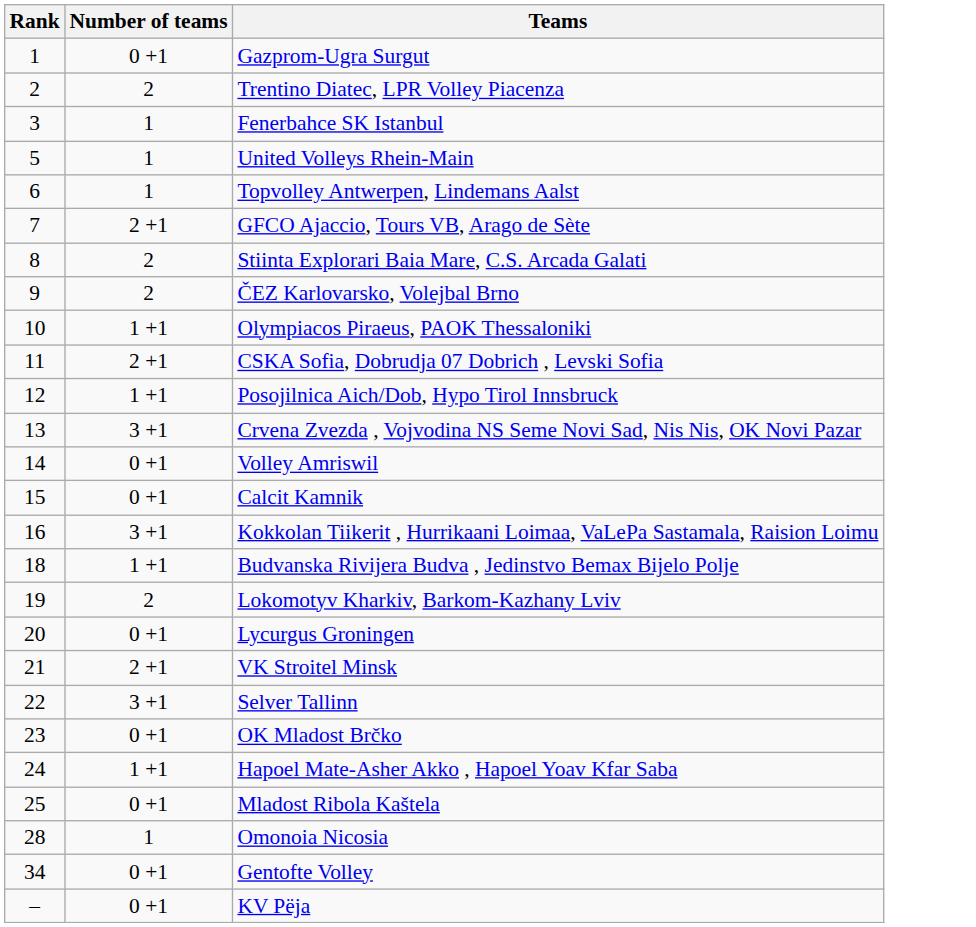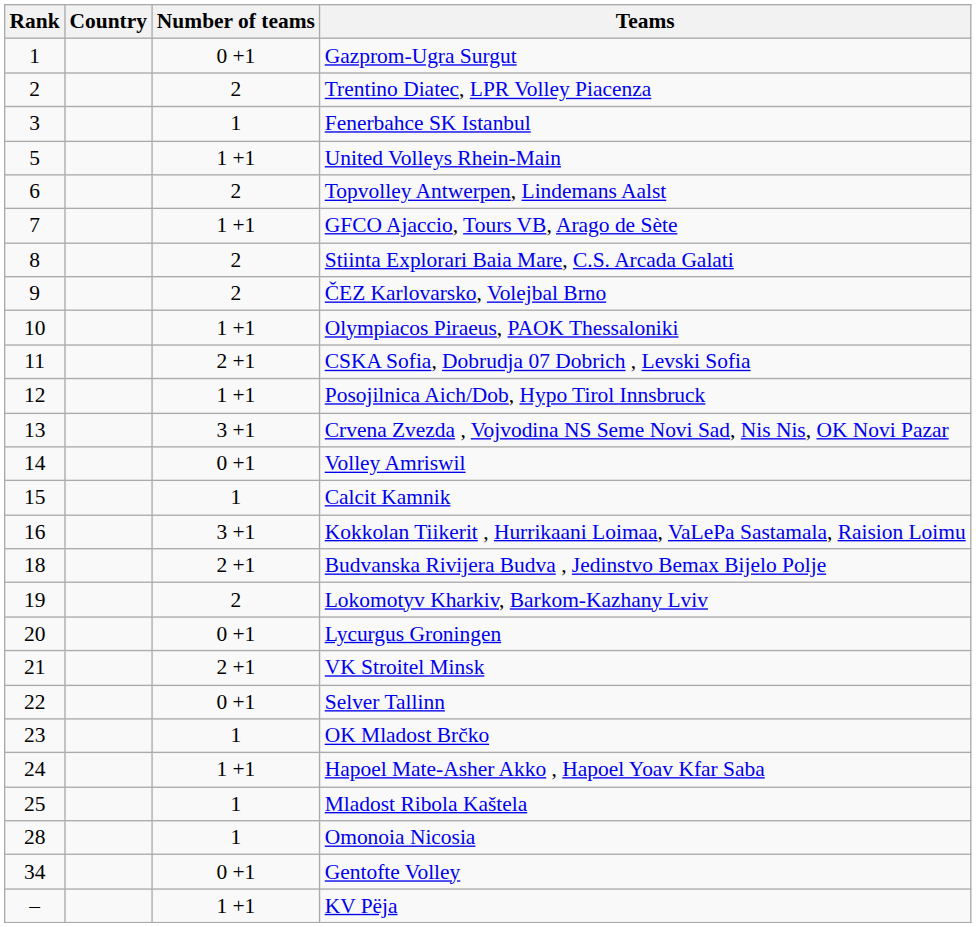+ column: Country
United Volleys Rhein-Main | Number of teams: 1 -> 1 +1
Topvolley Antwerpen, Lindemans Aalst | Number of teams: 1 -> 2
GFCO Ajaccio, Tours VB, Arago de Sète | Number of teams: 2 +1 -> 1 +1
Calcit Kamnik | Number of teams: 0 +1 -> 1
Budvanska Rivijera Budva , Jedinstvo Bemax Bijelo Polje | Number of teams: 1 +1 -> 2 +1
Selver Tallinn | Number of teams: 3 +1 -> 0 +1
OK Mladost Brčko | Number of teams: 0 +1 -> 1
Mladost Ribola Kaštela | Number of teams: 0 +1 -> 1
KV Pëja | Number of teams: 0 +1 -> 1 +1
